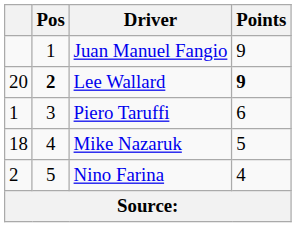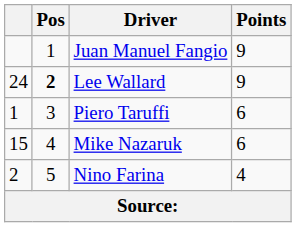Lee Wallard | column 1: 20 -> 24
Lee Wallard | Points: bold -> normal
Mike Nazaruk | column 1: 18 -> 15
Mike Nazaruk | Points: 5 -> 6
